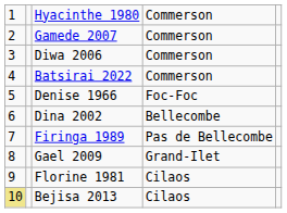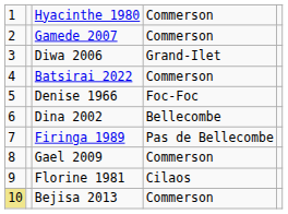Diwa 2006 | column 4: Commerson -> Grand-Ilet
Gael 2009 | column 4: Grand-Ilet -> Commerson
Bejisa 2013 | column 4: Cilaos -> Commerson
